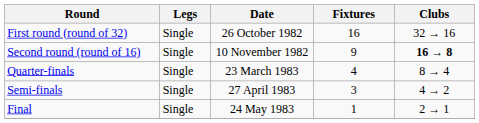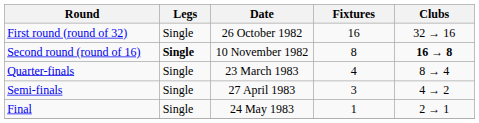Second round (round of 16) | Legs: normal -> bold
Second round (round of 16) | Fixtures: 9 -> 8
